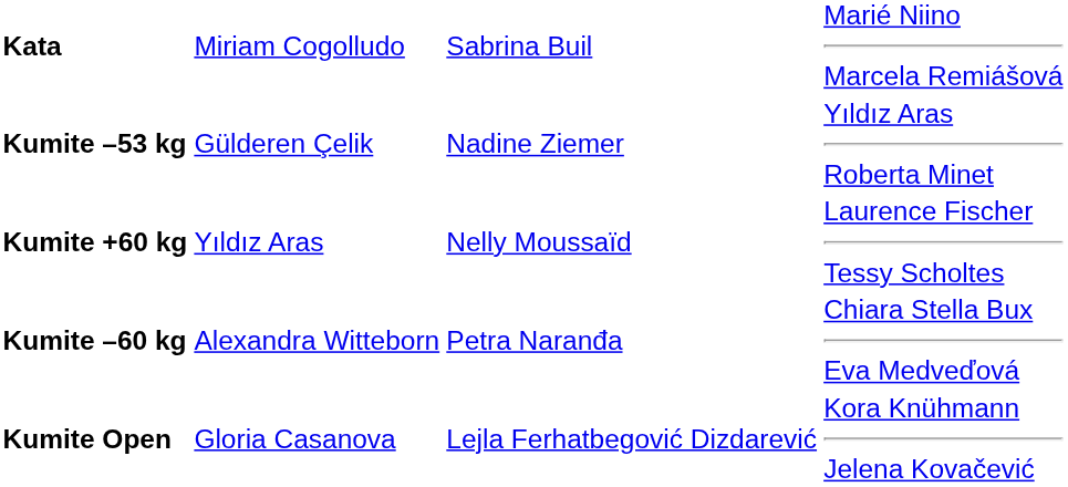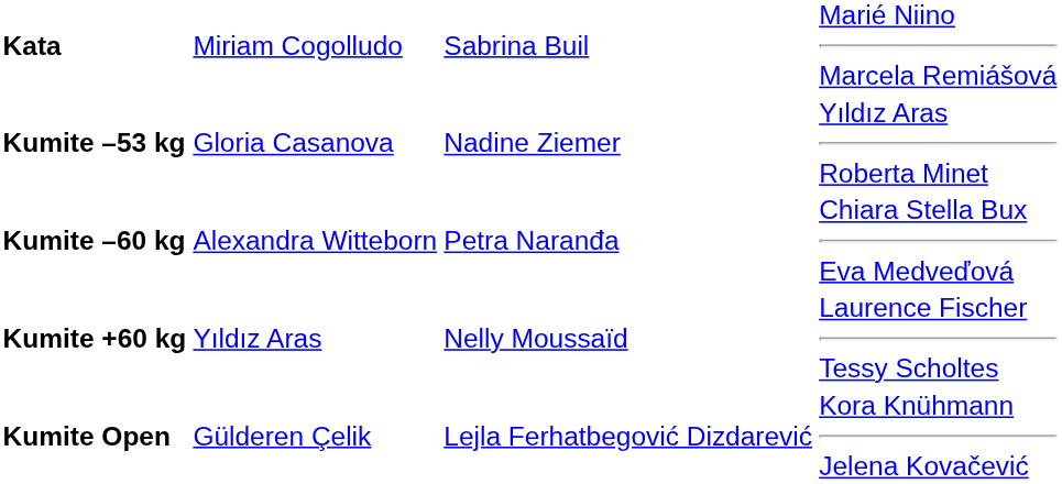Kumite –53 kg | column 2: Gülderen Çelik -> Gloria Casanova
rows swapped: Kumite –60 kg <-> Kumite +60 kg
Kumite Open | column 2: Gloria Casanova -> Gülderen Çelik
